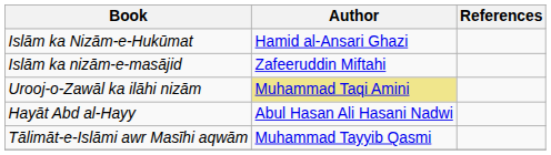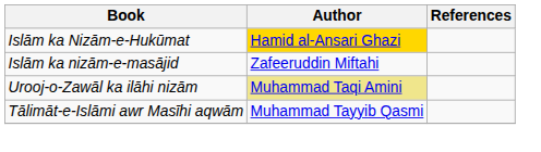Islām ka Nizām-e-Hukūmat | Author: no background -> gold background
- row: Hayāt Abd al-Hayy | Abul Hasan Ali Hasani Nadwi
